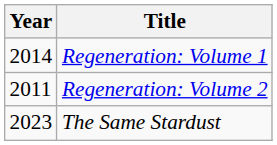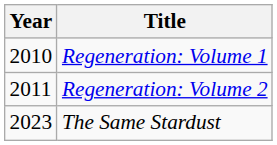Regeneration: Volume 1 | Year: 2014 -> 2010
